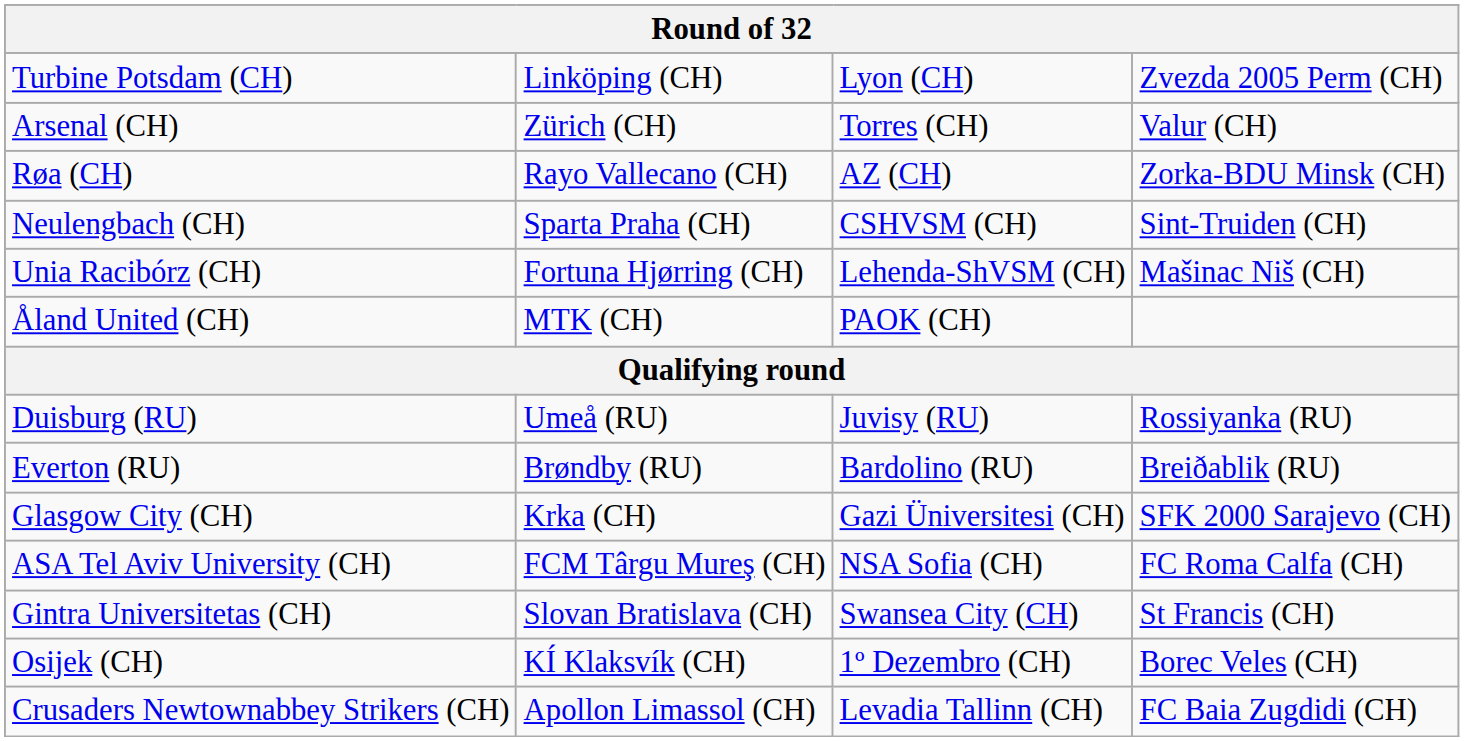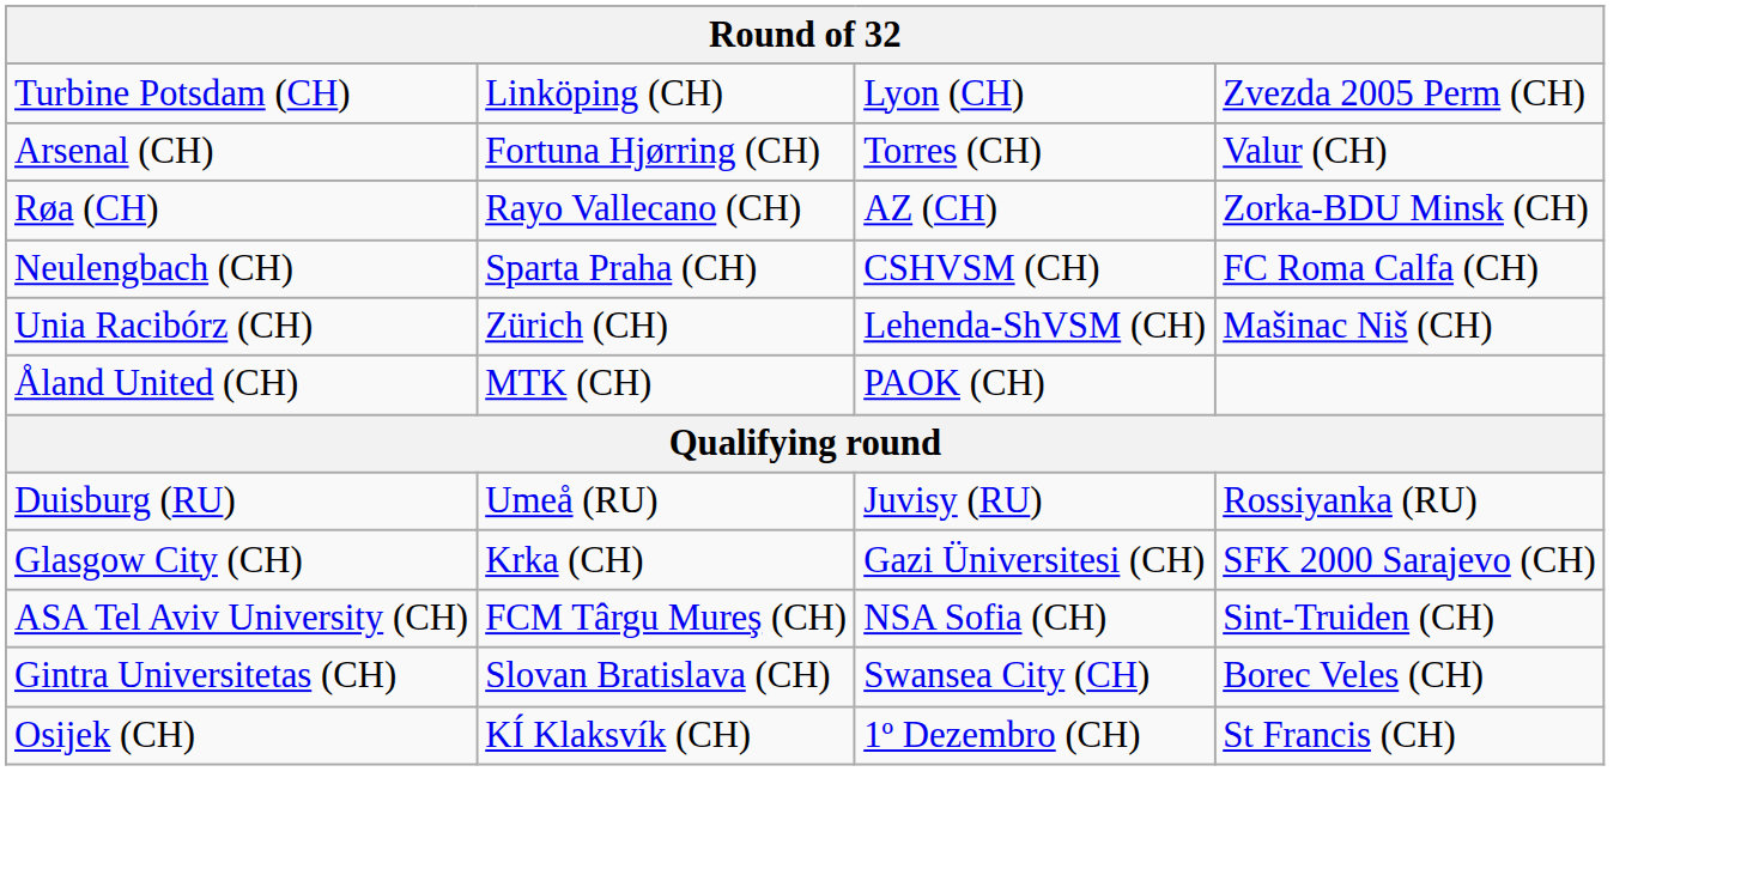Arsenal (CH) | column 2: Zürich (CH) -> Fortuna Hjørring (CH)
Neulengbach (CH) | column 4: Sint-Truiden (CH) -> FC Roma Calfa (CH)
Unia Racibórz (CH) | column 2: Fortuna Hjørring (CH) -> Zürich (CH)
- row: Everton (RU) | Brøndby (RU) | Bardolino (RU) | Breiðablik (RU)
ASA Tel Aviv University (CH) | column 4: FC Roma Calfa (CH) -> Sint-Truiden (CH)
Gintra Universitetas (CH) | column 4: St Francis (CH) -> Borec Veles (CH)
Osijek (CH) | column 4: Borec Veles (CH) -> St Francis (CH)
- row: Crusaders Newtownabbey Strikers (CH) | Apollon Limassol (CH) | Levadia Tallinn (CH) | FC Baia Zugdidi (CH)
